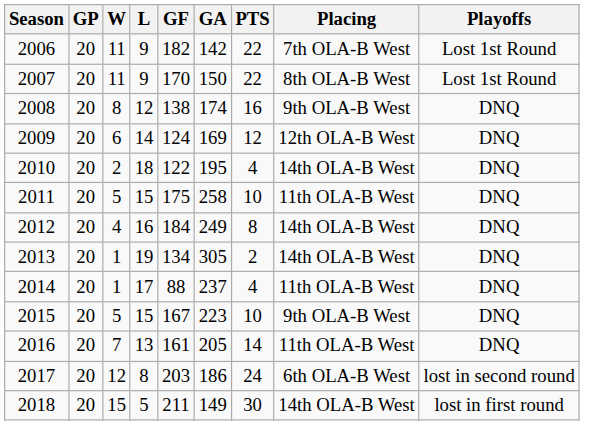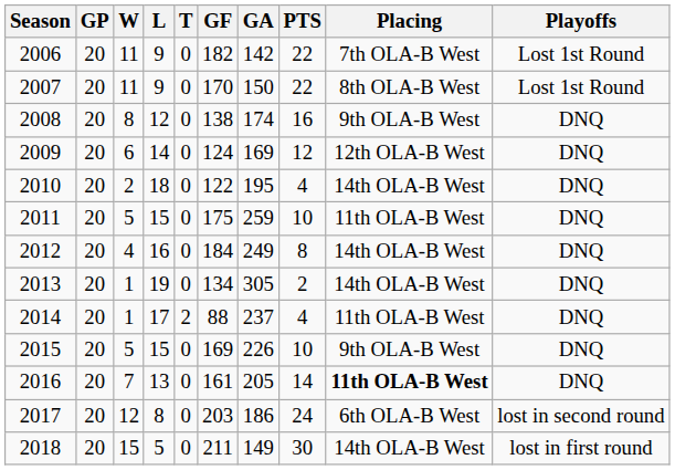+ column: T | 0 | 0 | 0 | 0 | 0 | 0 | 0 | 0 | 2 | 0 | 0 | 0 | 0
2011 | GA: 258 -> 259
2015 | GF: 167 -> 169
2015 | GA: 223 -> 226
2016 | Placing: normal -> bold
